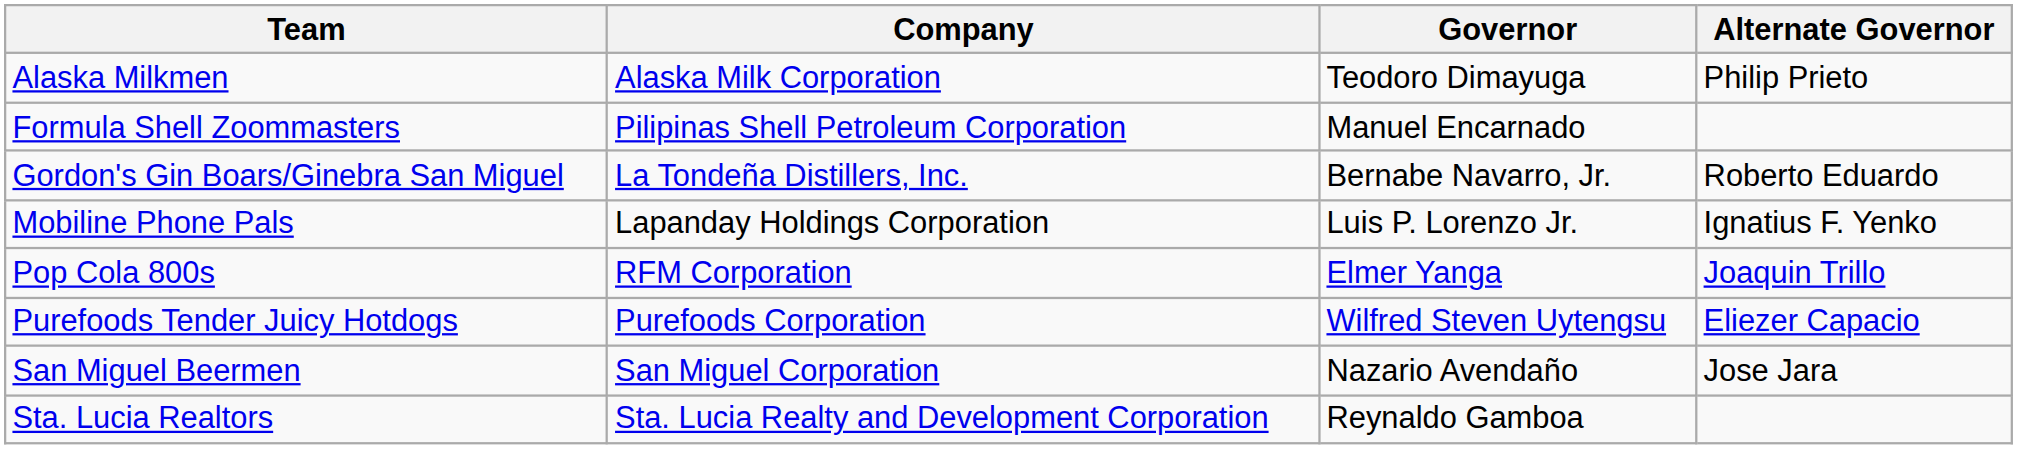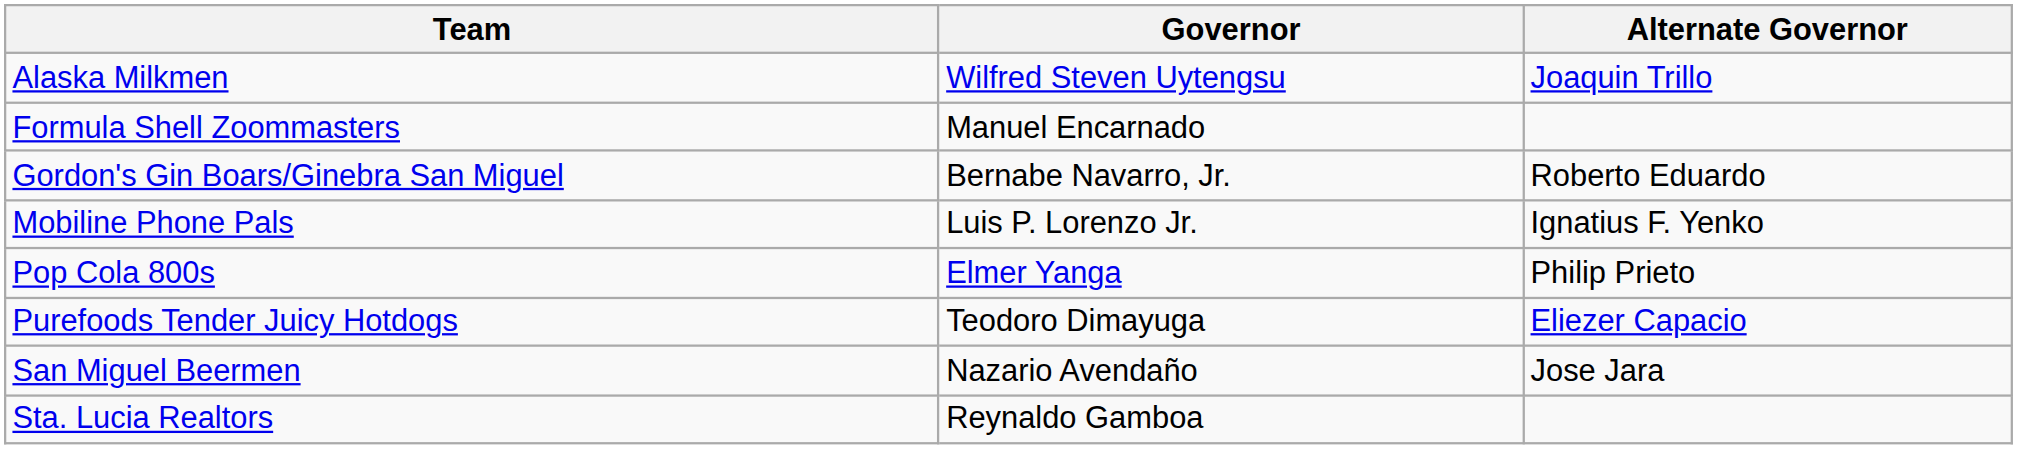- column: Company | Alaska Milk Corporation | Pilipinas Shell Petroleum Corporation | La Tondeña Distillers, Inc. | Lapanday Holdings Corporation | RFM Corporation | Purefoods Corporation | San Miguel Corporation | Sta. Lucia Realty and Development Corporation
Alaska Milkmen | Governor: Teodoro Dimayuga -> Wilfred Steven Uytengsu
Alaska Milkmen | Alternate Governor: Philip Prieto -> Joaquin Trillo
Pop Cola 800s | Alternate Governor: Joaquin Trillo -> Philip Prieto
Purefoods Tender Juicy Hotdogs | Governor: Wilfred Steven Uytengsu -> Teodoro Dimayuga
